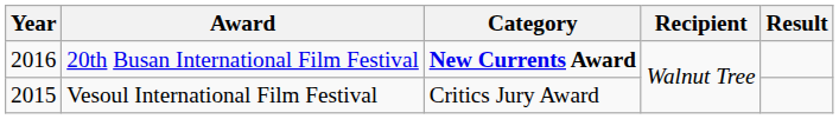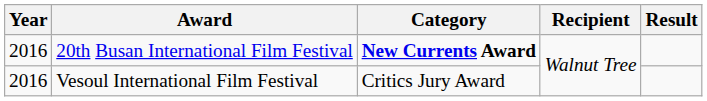Vesoul International Film Festival | Year: 2015 -> 2016
